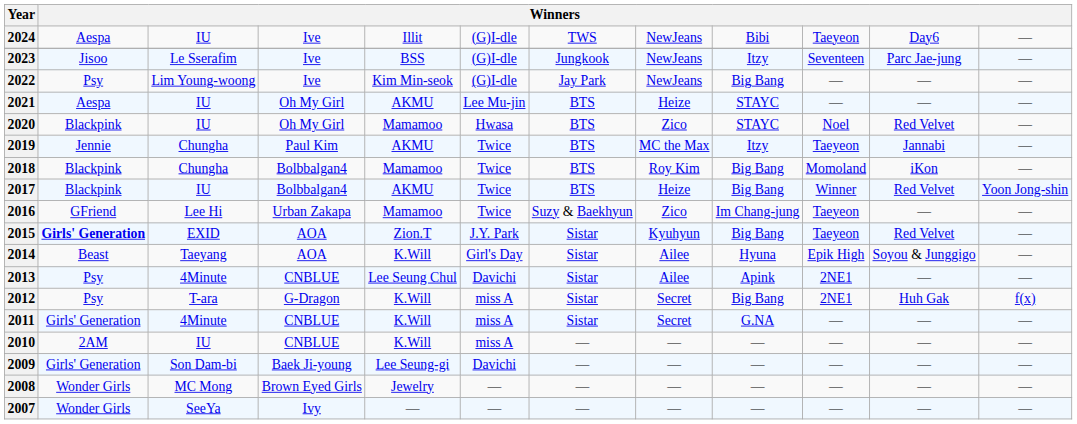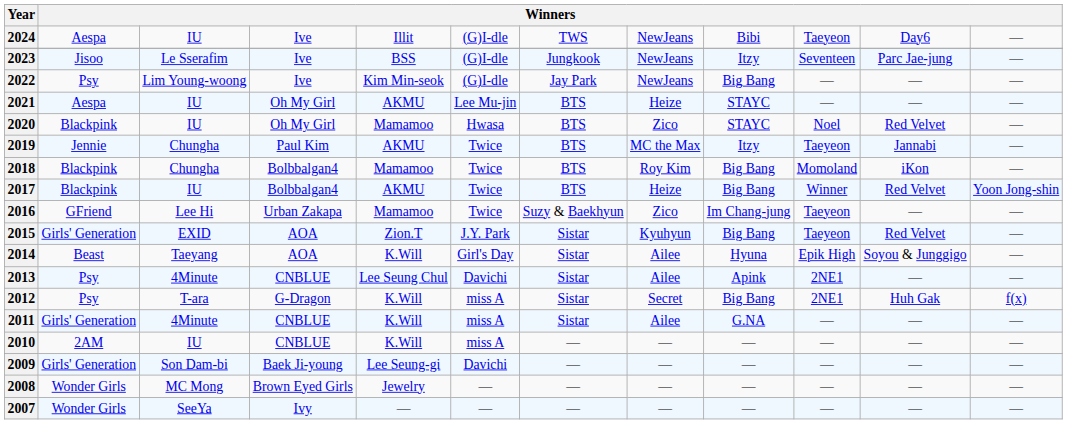2015 | column 2: bold -> normal
2011 | column 8: Secret -> Ailee
